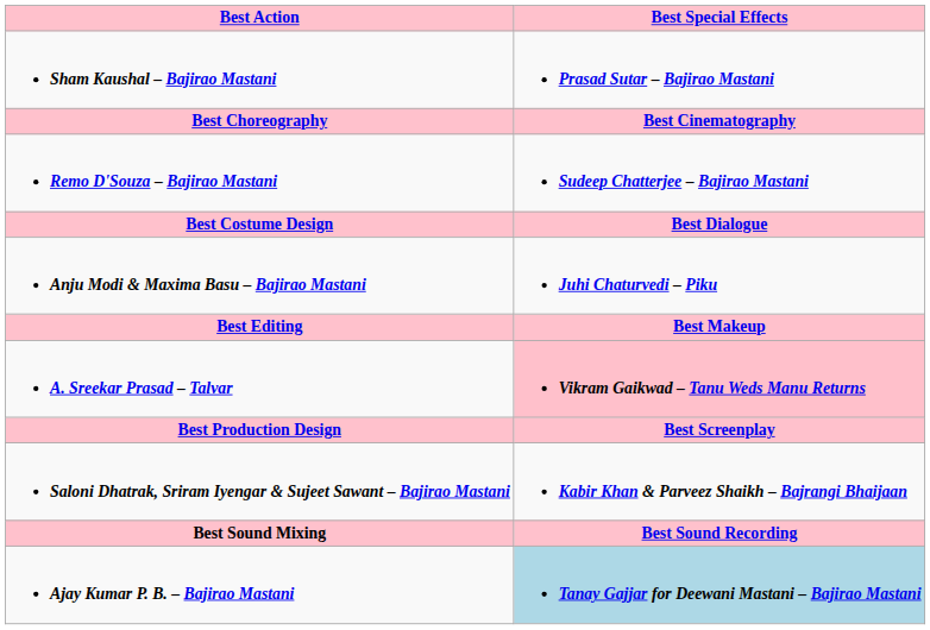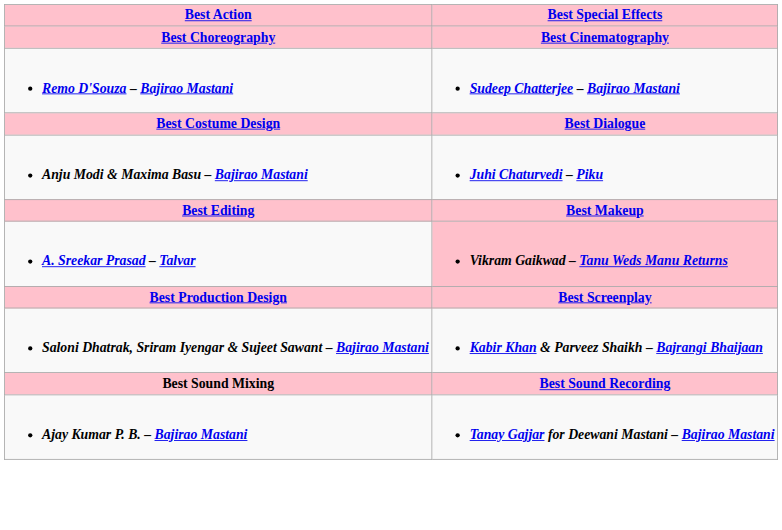- row: Sham Kaushal – Bajirao Mastani | Prasad Sutar – Bajirao Mastani
Ajay Kumar P. B. – Bajirao Mastani | Best Special Effects: lightblue background -> no background
